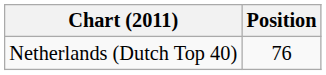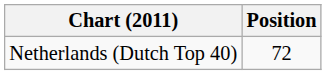Netherlands (Dutch Top 40) | Position: 76 -> 72
